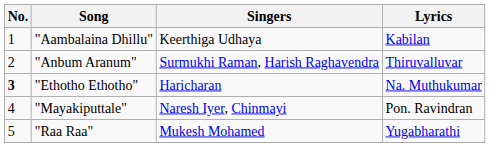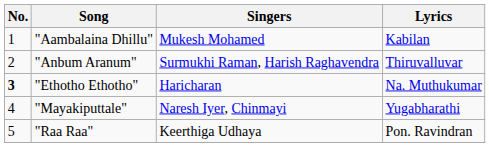"Aambalaina Dhillu" | Singers: Keerthiga Udhaya -> Mukesh Mohamed
"Mayakiputtale" | Lyrics: Pon. Ravindran -> Yugabharathi
"Raa Raa" | Singers: Mukesh Mohamed -> Keerthiga Udhaya
"Raa Raa" | Lyrics: Yugabharathi -> Pon. Ravindran
